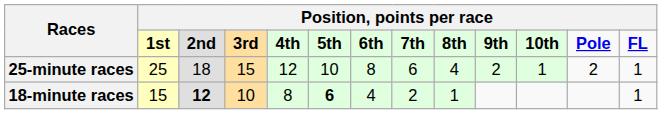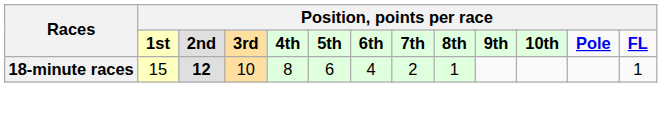- row: 25-minute races | 25 | 18 | 15 | 12 | 10 | 8 | 6 | 4 | 2 | 1 | 2 | 1
18-minute races | column 6: bold -> normal
